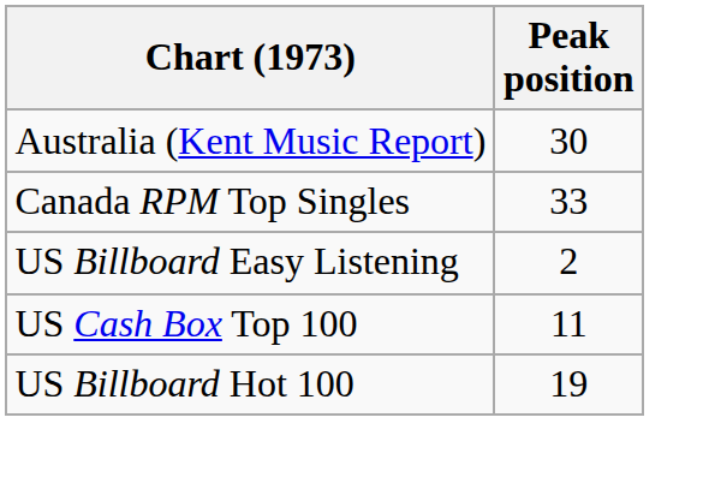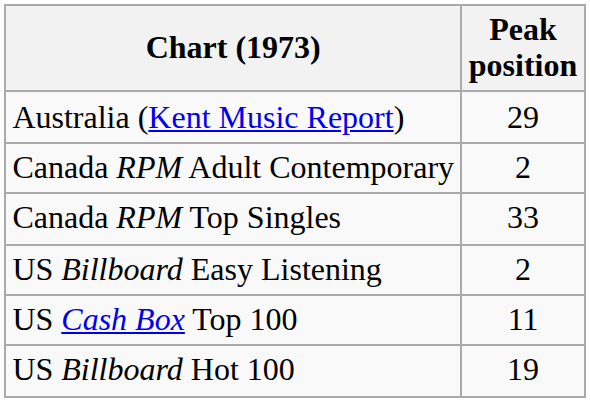Australia (Kent Music Report) | Peak position: 30 -> 29
+ row: Canada RPM Adult Contemporary | 2
